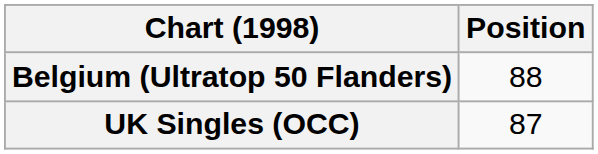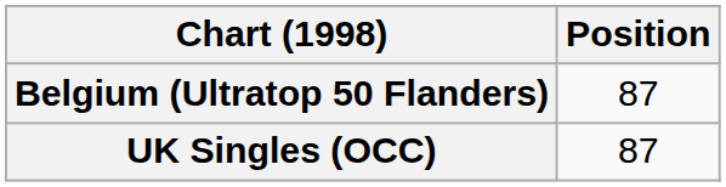Belgium (Ultratop 50 Flanders) | Position: 88 -> 87
